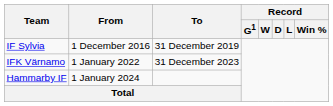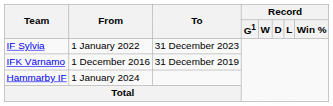IF Sylvia | From: 1 December 2016 -> 1 January 2022
IF Sylvia | To: 31 December 2019 -> 31 December 2023
IFK Värnamo | From: 1 January 2022 -> 1 December 2016
IFK Värnamo | To: 31 December 2023 -> 31 December 2019
